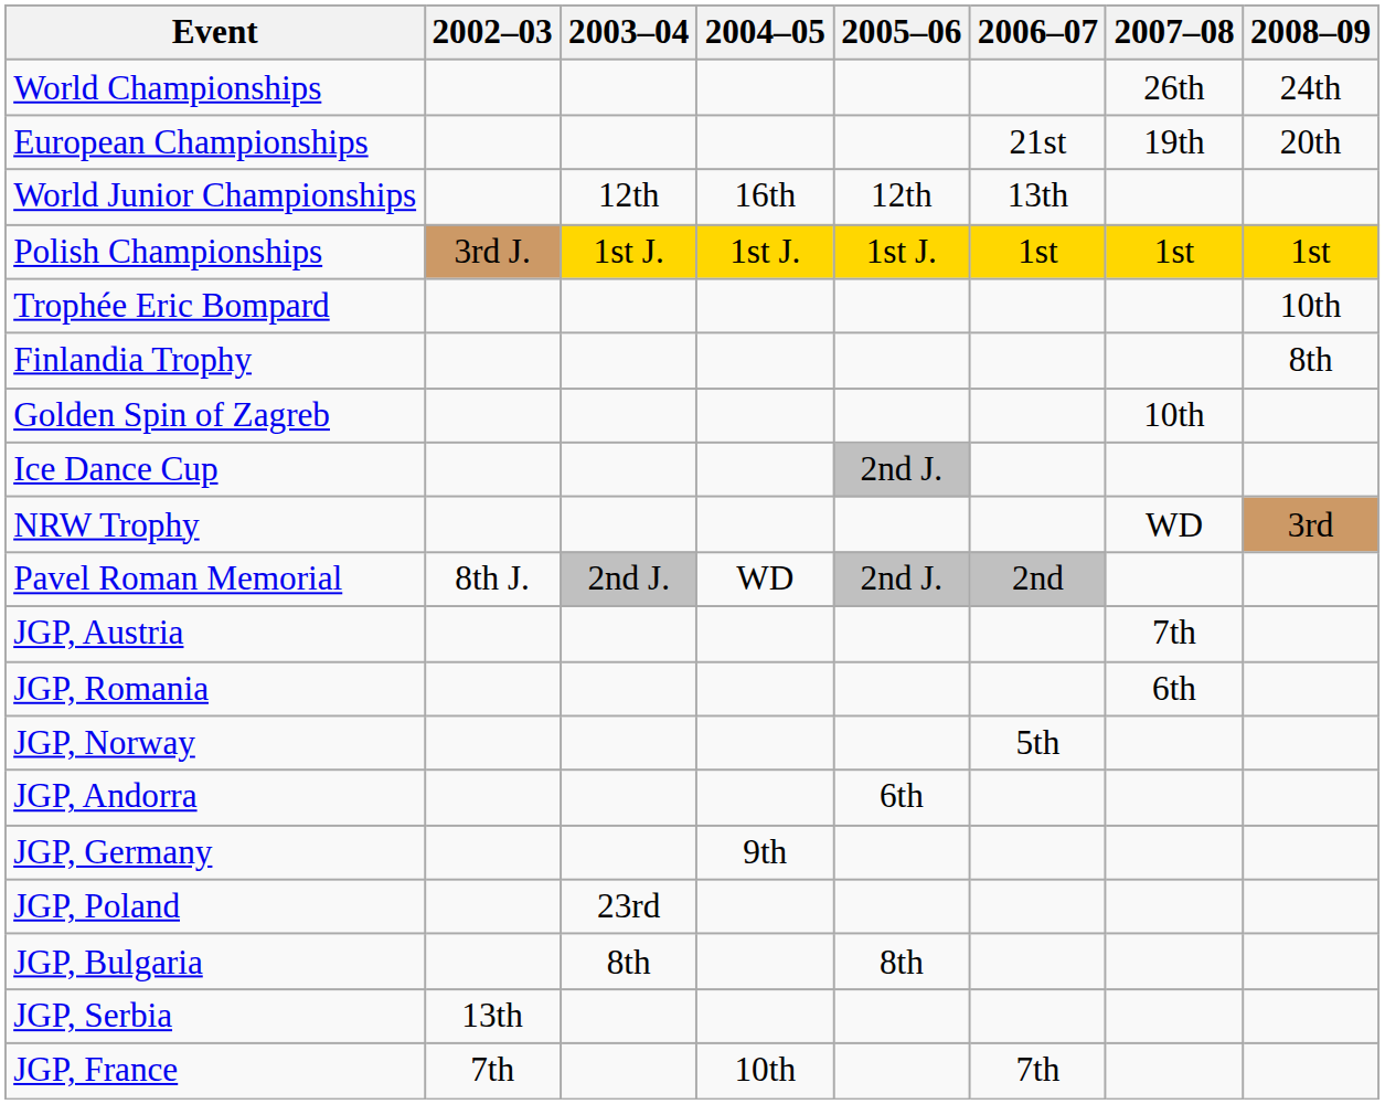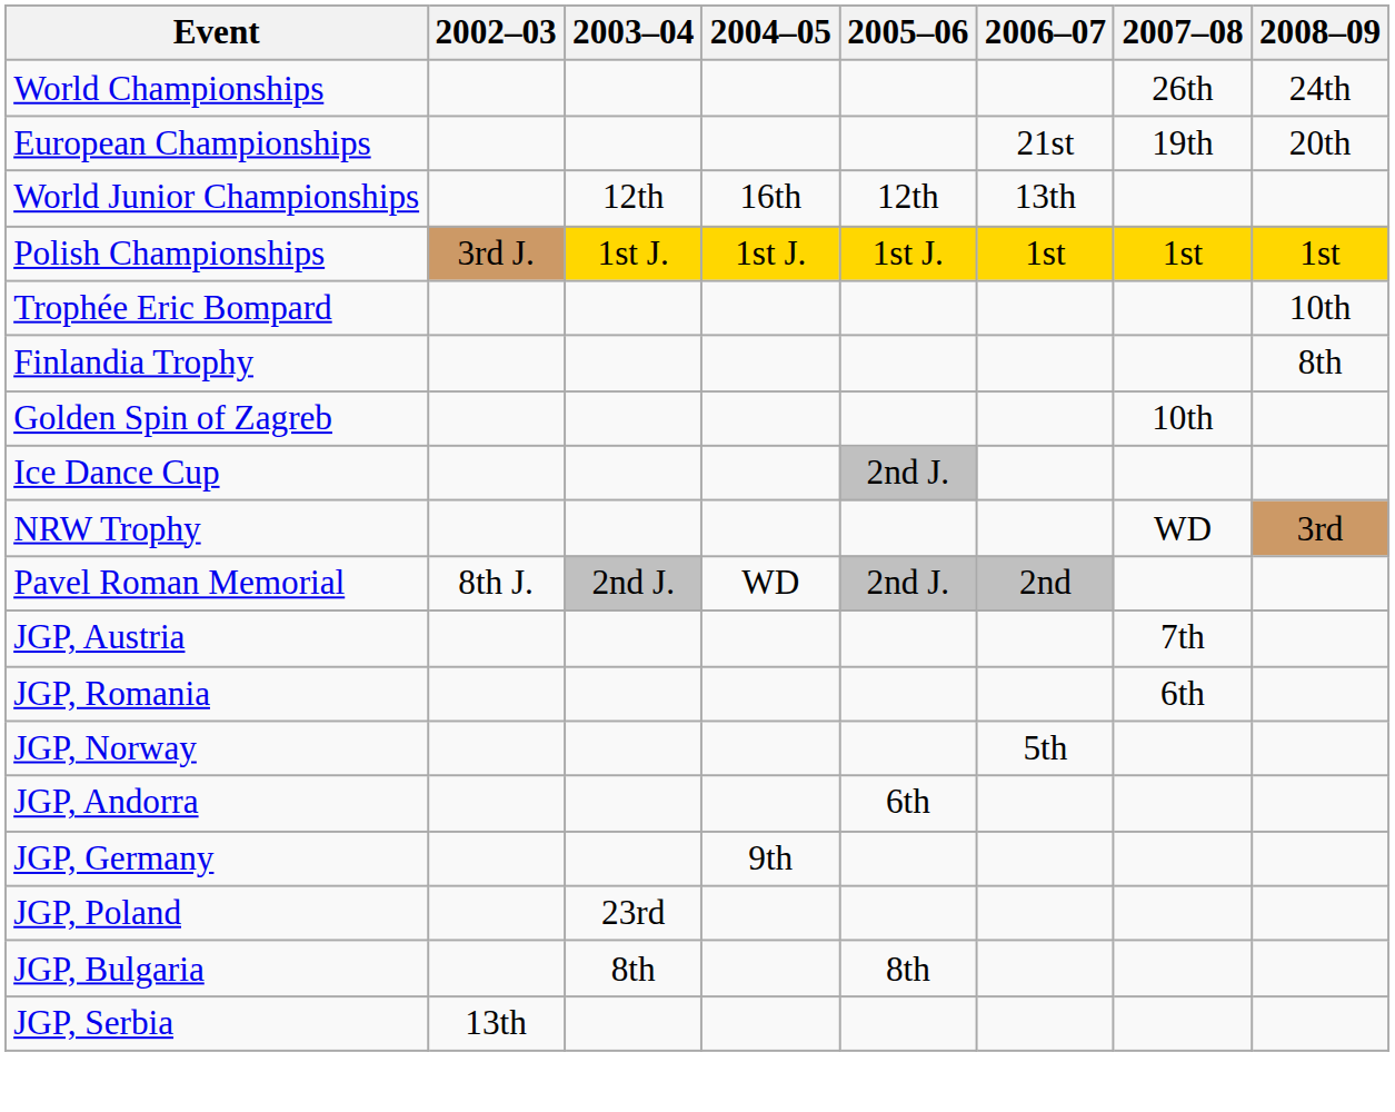- row: JGP, France | 7th | 10th | 7th
